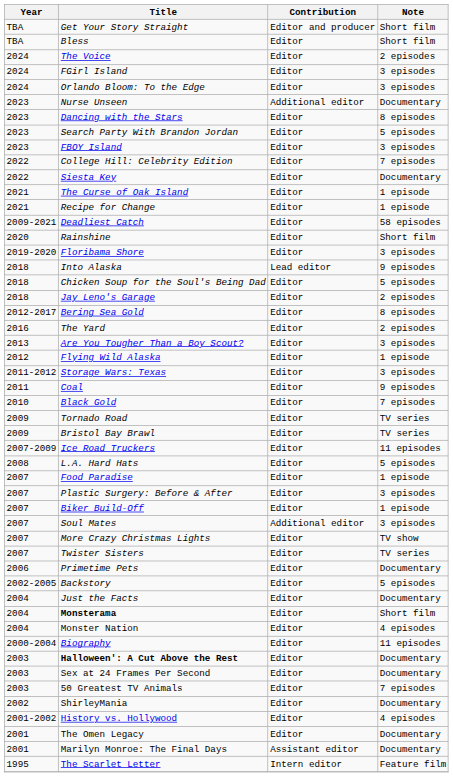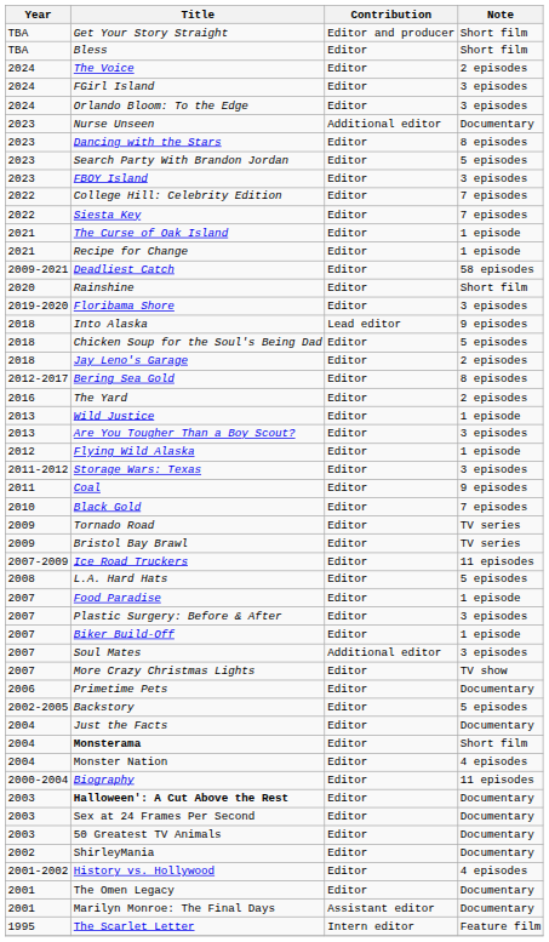Siesta Key | Note: Documentary -> 7 episodes
+ row: 2013 | Wild Justice | Editor | 1 episode
- row: 2007 | Twister Sisters | Editor | TV series
50 Greatest TV Animals | Note: 7 episodes -> Documentary
